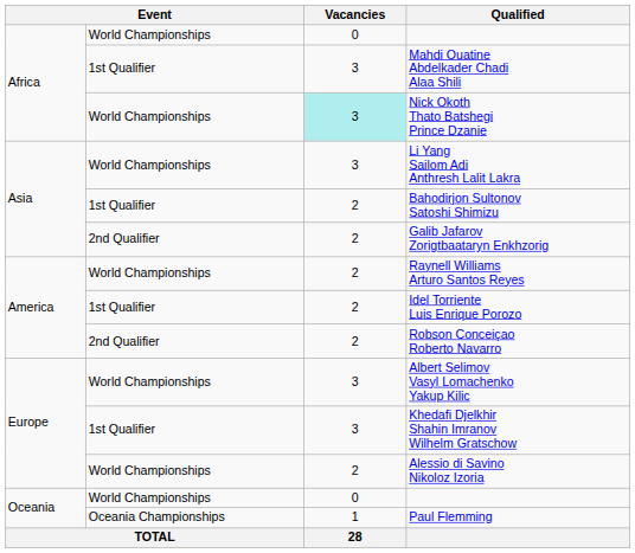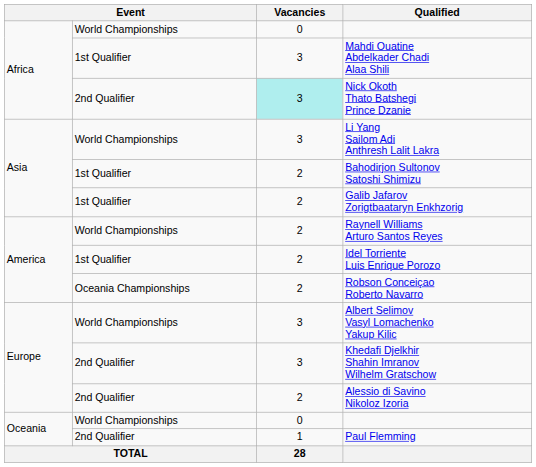Nick Okoth Thato Batshegi Prince Dzanie | column 2: World Championships -> 2nd Qualifier
Galib Jafarov Zorigtbaataryn Enkhzorig | column 2: 2nd Qualifier -> 1st Qualifier
Robson Conceiçao Roberto Navarro | column 2: 2nd Qualifier -> Oceania Championships
Khedafi Djelkhir Shahin Imranov Wilhelm Gratschow | column 2: 1st Qualifier -> 2nd Qualifier
Alessio di Savino Nikoloz Izoria | column 2: World Championships -> 2nd Qualifier
Paul Flemming | column 2: Oceania Championships -> 2nd Qualifier
